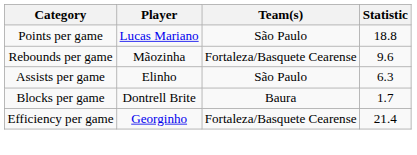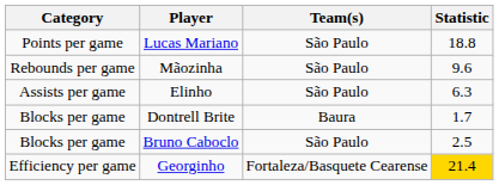Mãozinha | Team(s): Fortaleza/Basquete Cearense -> São Paulo
+ row: Blocks per game | Bruno Caboclo | São Paulo | 2.5
Georginho | Statistic: no background -> gold background
